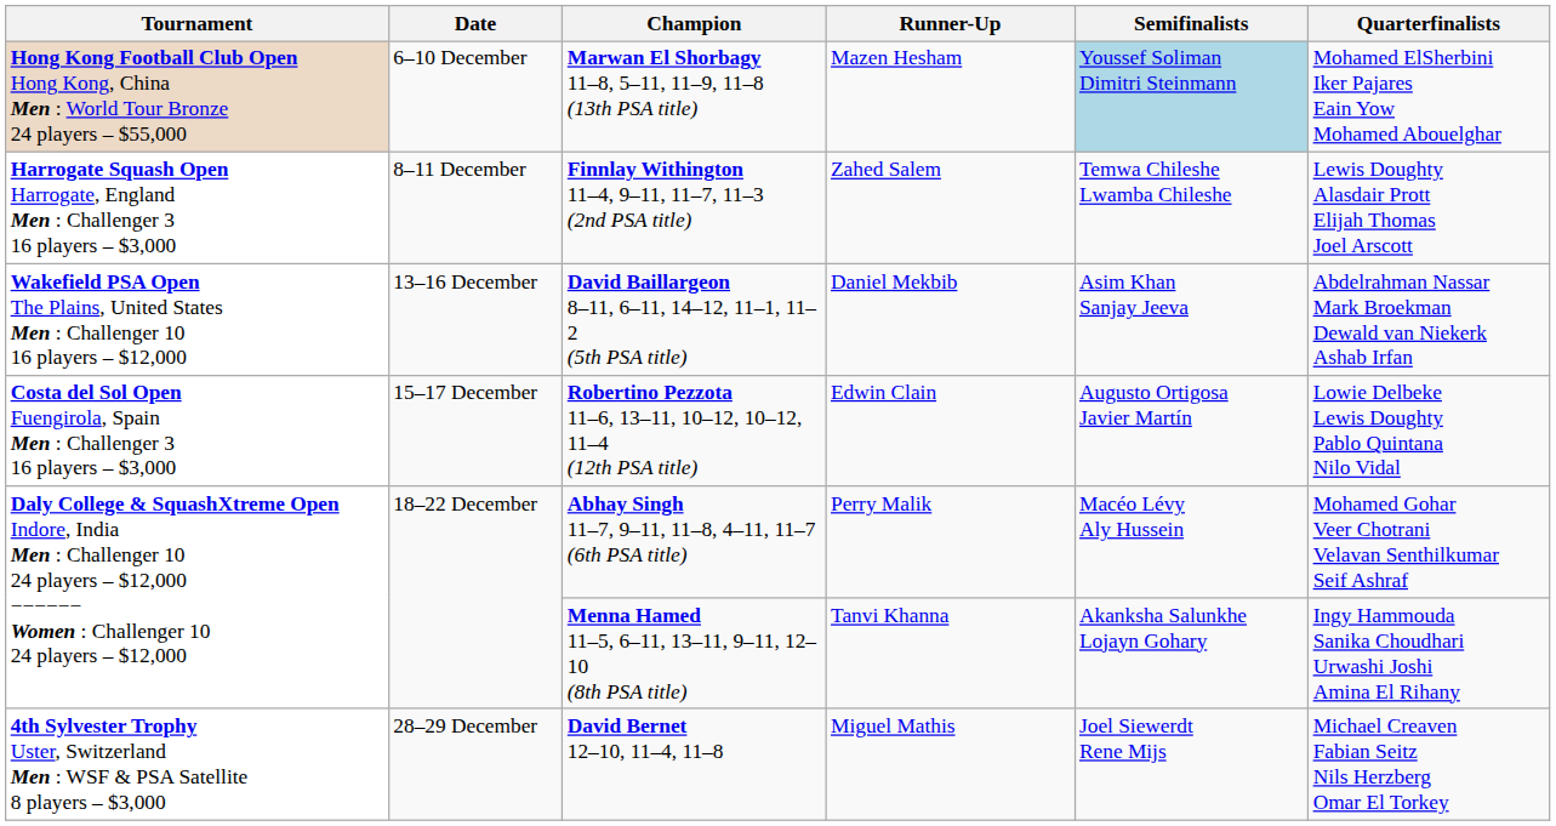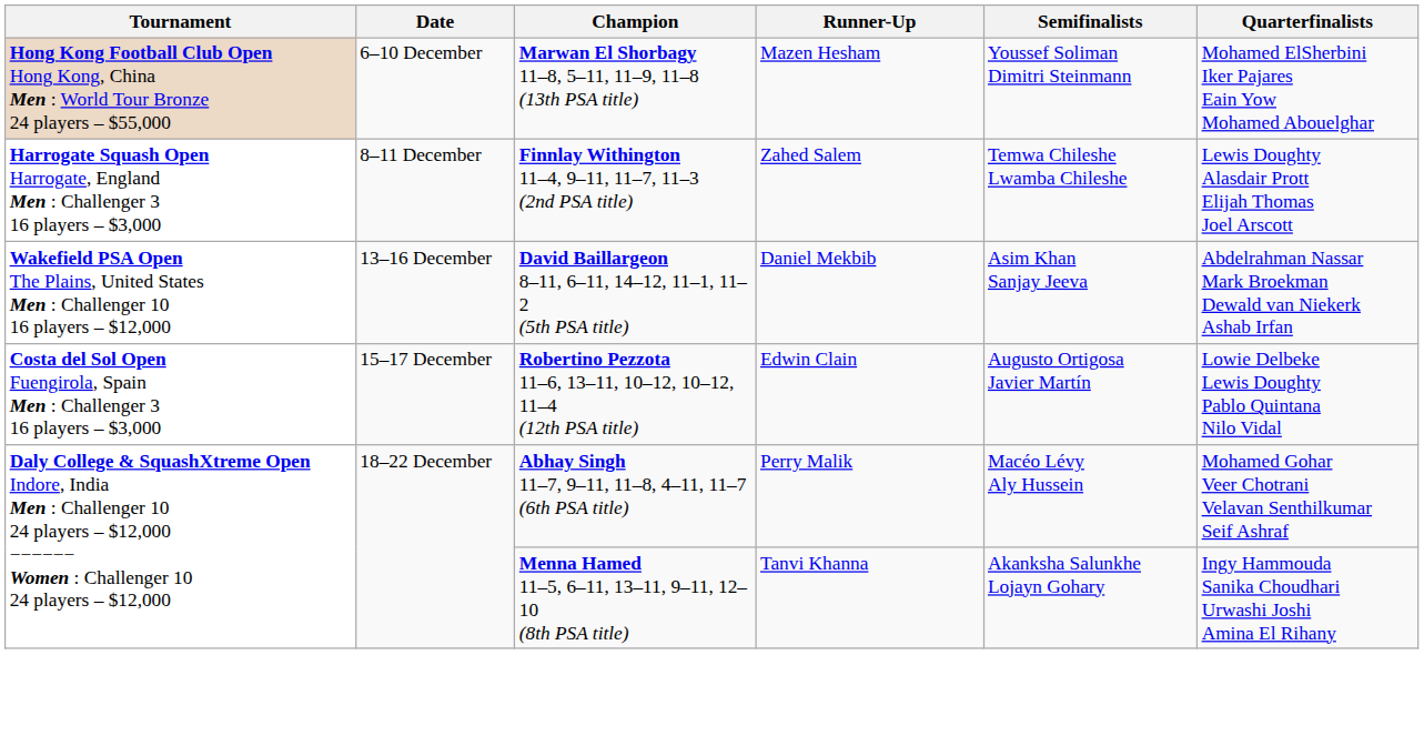Marwan El Shorbagy 11–8, 5–11, 11–9, 11–8 (13th PSA title) | Semifinalists: lightblue background -> no background
- row: 4th Sylvester Trophy Uster, Switzerland Men : WSF & PSA Satellite 8 players – $3,000 | 28–29 December | David Bernet 12–10, 11–4, 11–8 | Miguel Mathis | Joel Siewerdt Rene Mijs | Michael Creaven Fabian Seitz Nils Herzberg Omar El Torkey
